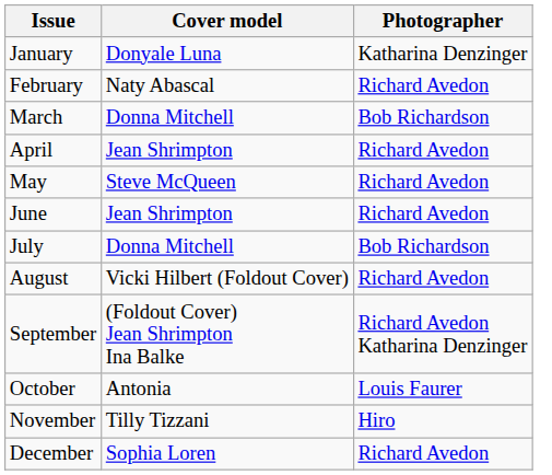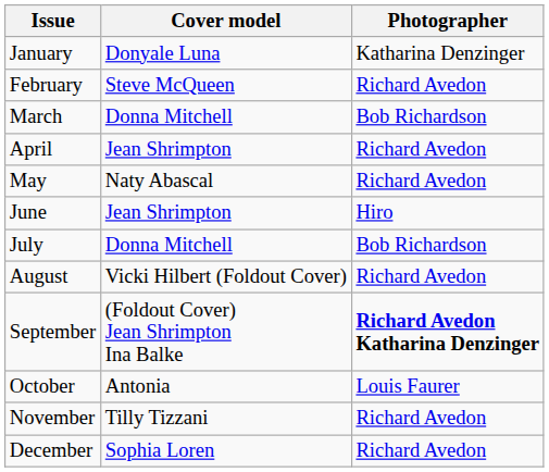February | Cover model: Naty Abascal -> Steve McQueen
May | Cover model: Steve McQueen -> Naty Abascal
June | Photographer: Richard Avedon -> Hiro
September | Photographer: normal -> bold
November | Photographer: Hiro -> Richard Avedon
